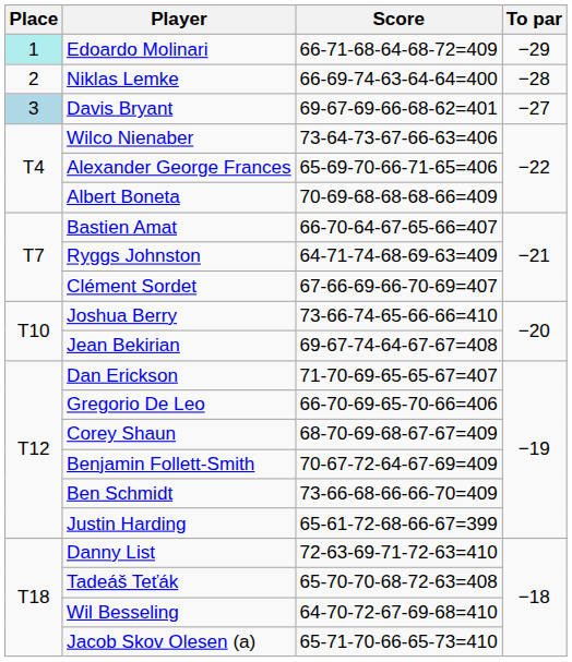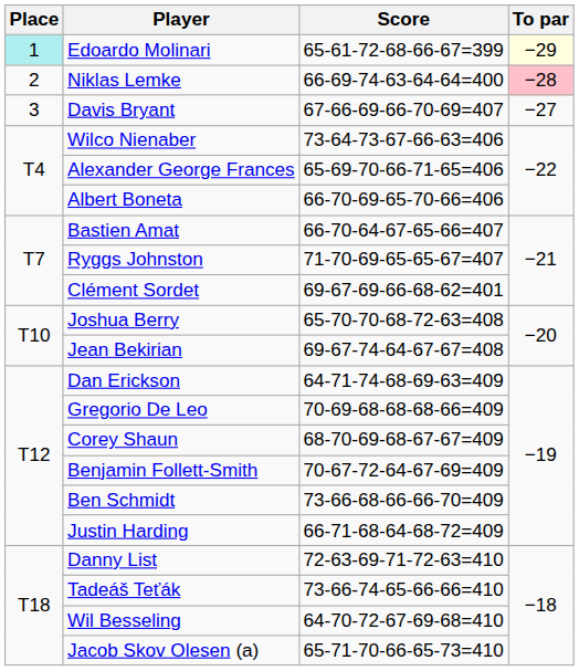Edoardo Molinari | Score: 66-71-68-64-68-72=409 -> 65-61-72-68-66-67=399
Edoardo Molinari | To par: no background -> lightyellow background
Niklas Lemke | To par: no background -> pink background
Davis Bryant | Place: lightblue background -> no background
Davis Bryant | Score: 69-67-69-66-68-62=401 -> 67-66-69-66-70-69=407
Albert Boneta | Score: 70-69-68-68-68-66=409 -> 66-70-69-65-70-66=406
Ryggs Johnston | Score: 64-71-74-68-69-63=409 -> 71-70-69-65-65-67=407
Clément Sordet | Score: 67-66-69-66-70-69=407 -> 69-67-69-66-68-62=401
Joshua Berry | Score: 73-66-74-65-66-66=410 -> 65-70-70-68-72-63=408
Dan Erickson | Score: 71-70-69-65-65-67=407 -> 64-71-74-68-69-63=409
Gregorio De Leo | Score: 66-70-69-65-70-66=406 -> 70-69-68-68-68-66=409
Justin Harding | Score: 65-61-72-68-66-67=399 -> 66-71-68-64-68-72=409
Tadeáš Teťák | Score: 65-70-70-68-72-63=408 -> 73-66-74-65-66-66=410
